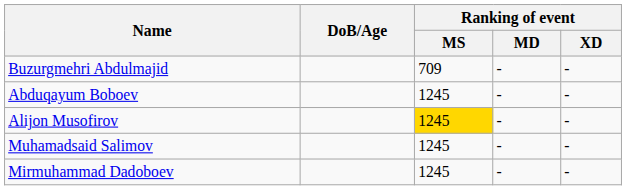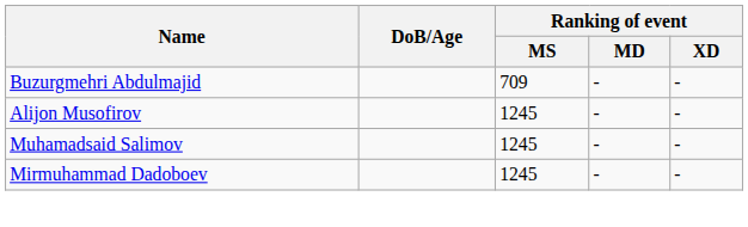- row: Abduqayum Boboev | 1245 | - | -
Alijon Musofirov | Ranking of event / MS: gold background -> no background
